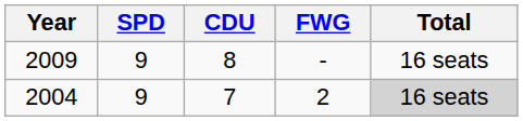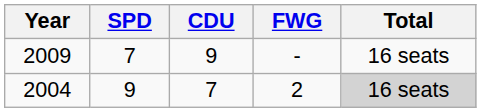2009 | SPD: 9 -> 7
2009 | CDU: 8 -> 9
